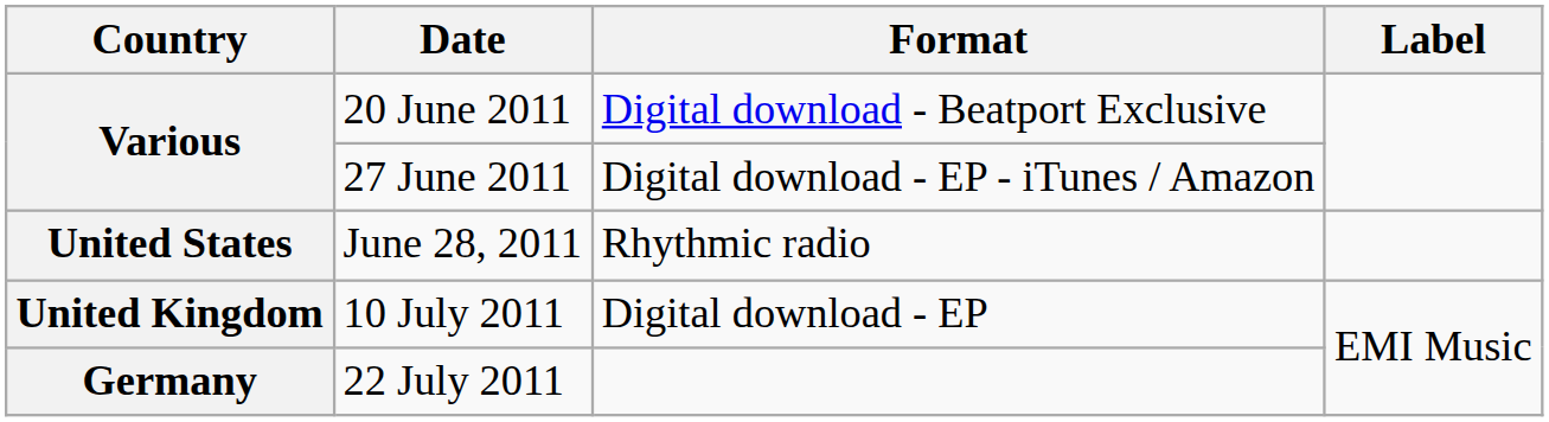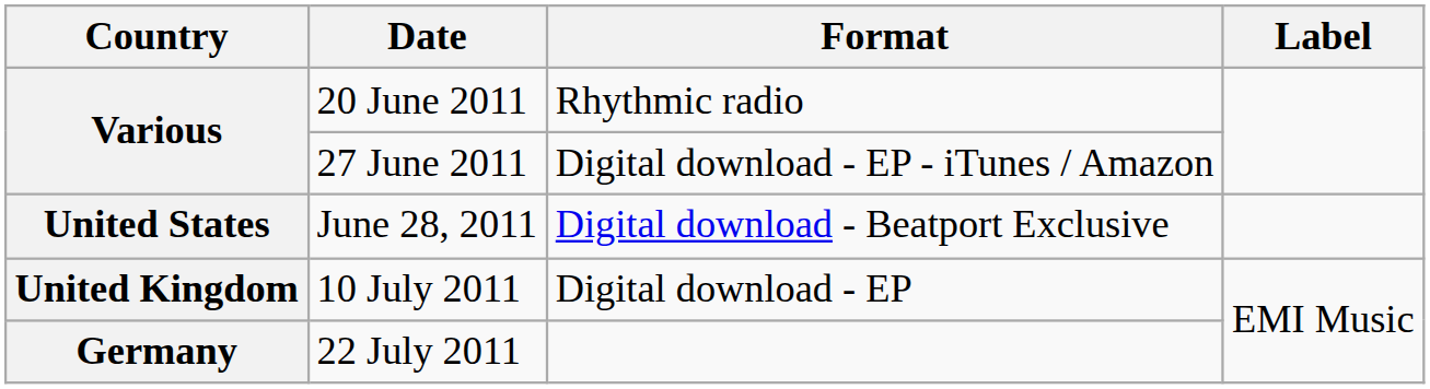20 June 2011 | Format: Digital download - Beatport Exclusive -> Rhythmic radio
June 28, 2011 | Format: Rhythmic radio -> Digital download - Beatport Exclusive
